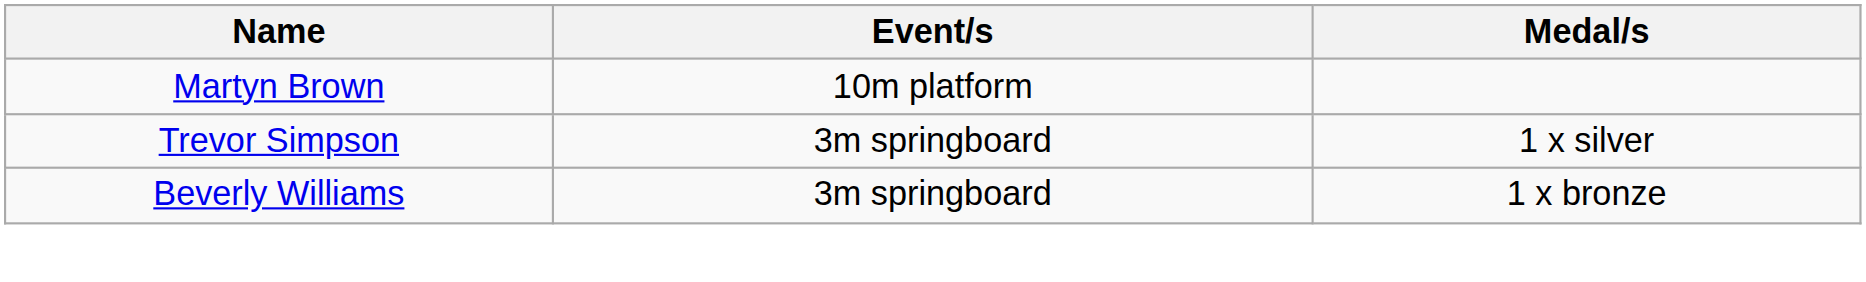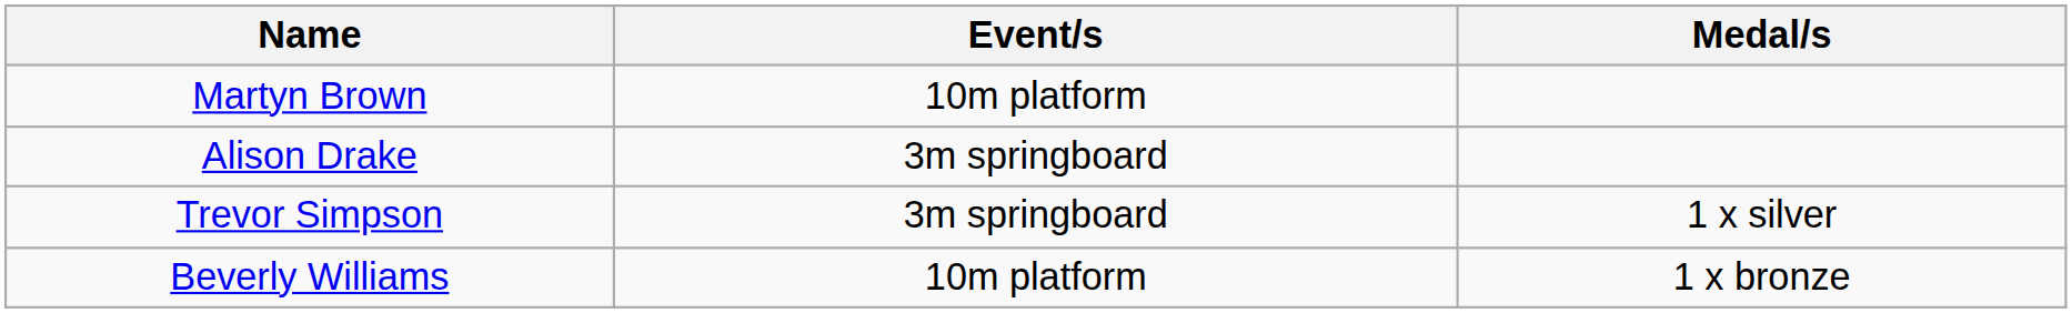+ row: Alison Drake | 3m springboard
Beverly Williams | Event/s: 3m springboard -> 10m platform
